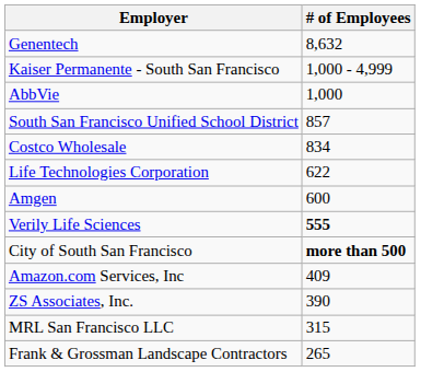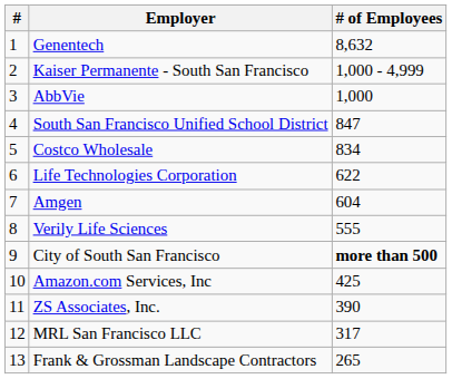+ column: # | 1 | 2 | 3 | 4 | 5 | 6 | 7 | 8 | 9 | 10 | 11 | 12 | 13
South San Francisco Unified School District | # of Employees: 857 -> 847
Amgen | # of Employees: 600 -> 604
Verily Life Sciences | # of Employees: bold -> normal
Amazon.com Services, Inc | # of Employees: 409 -> 425
MRL San Francisco LLC | # of Employees: 315 -> 317
